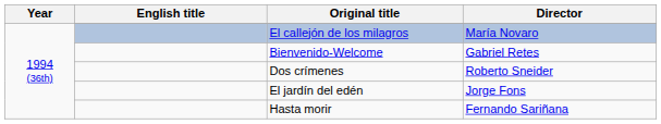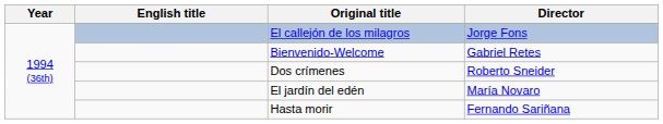El callejón de los milagros | Director: María Novaro -> Jorge Fons
El jardín del edén | Director: Jorge Fons -> María Novaro
